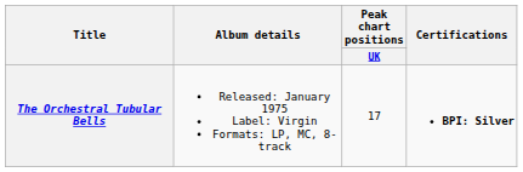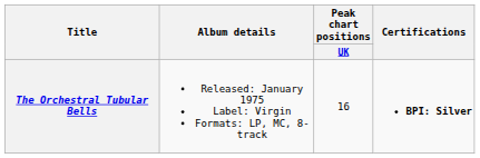The Orchestral Tubular Bells | Peak chart positions / UK: 17 -> 16
